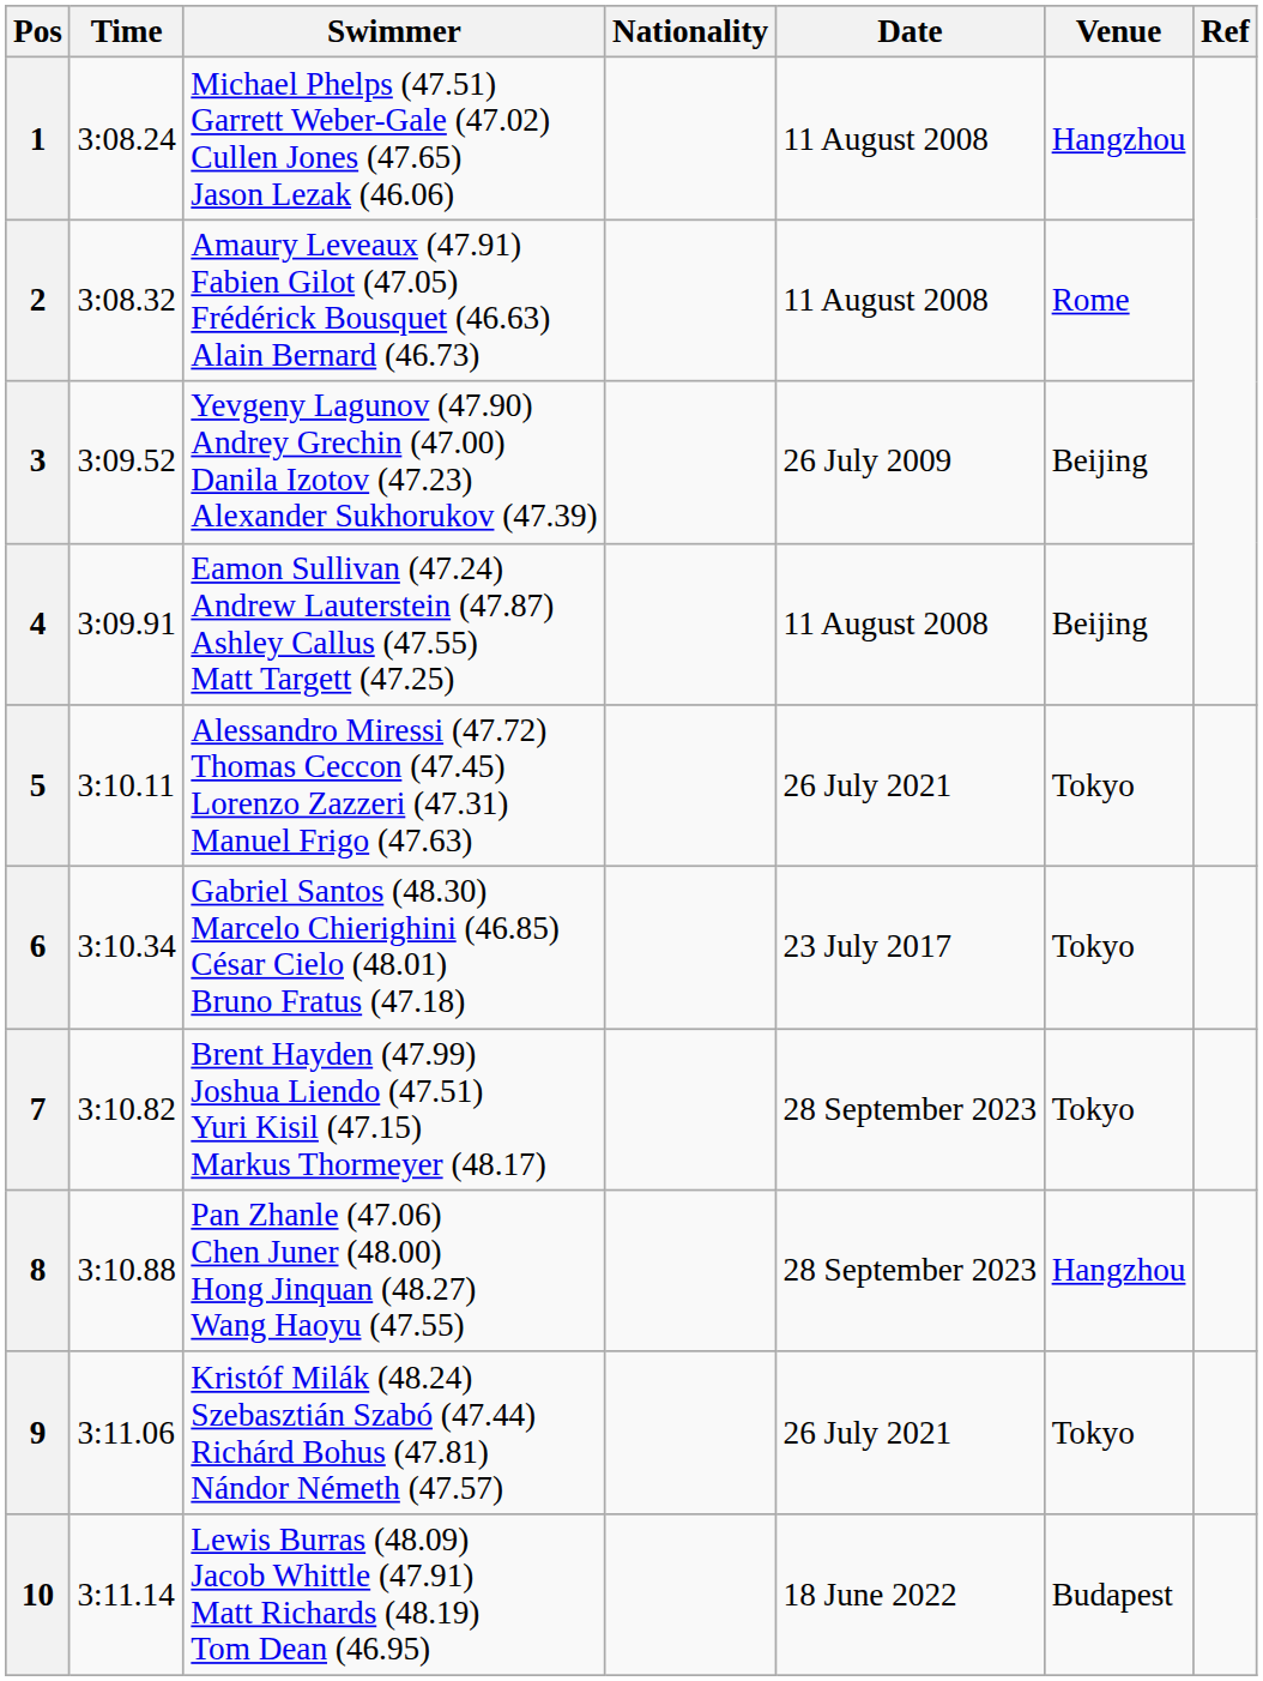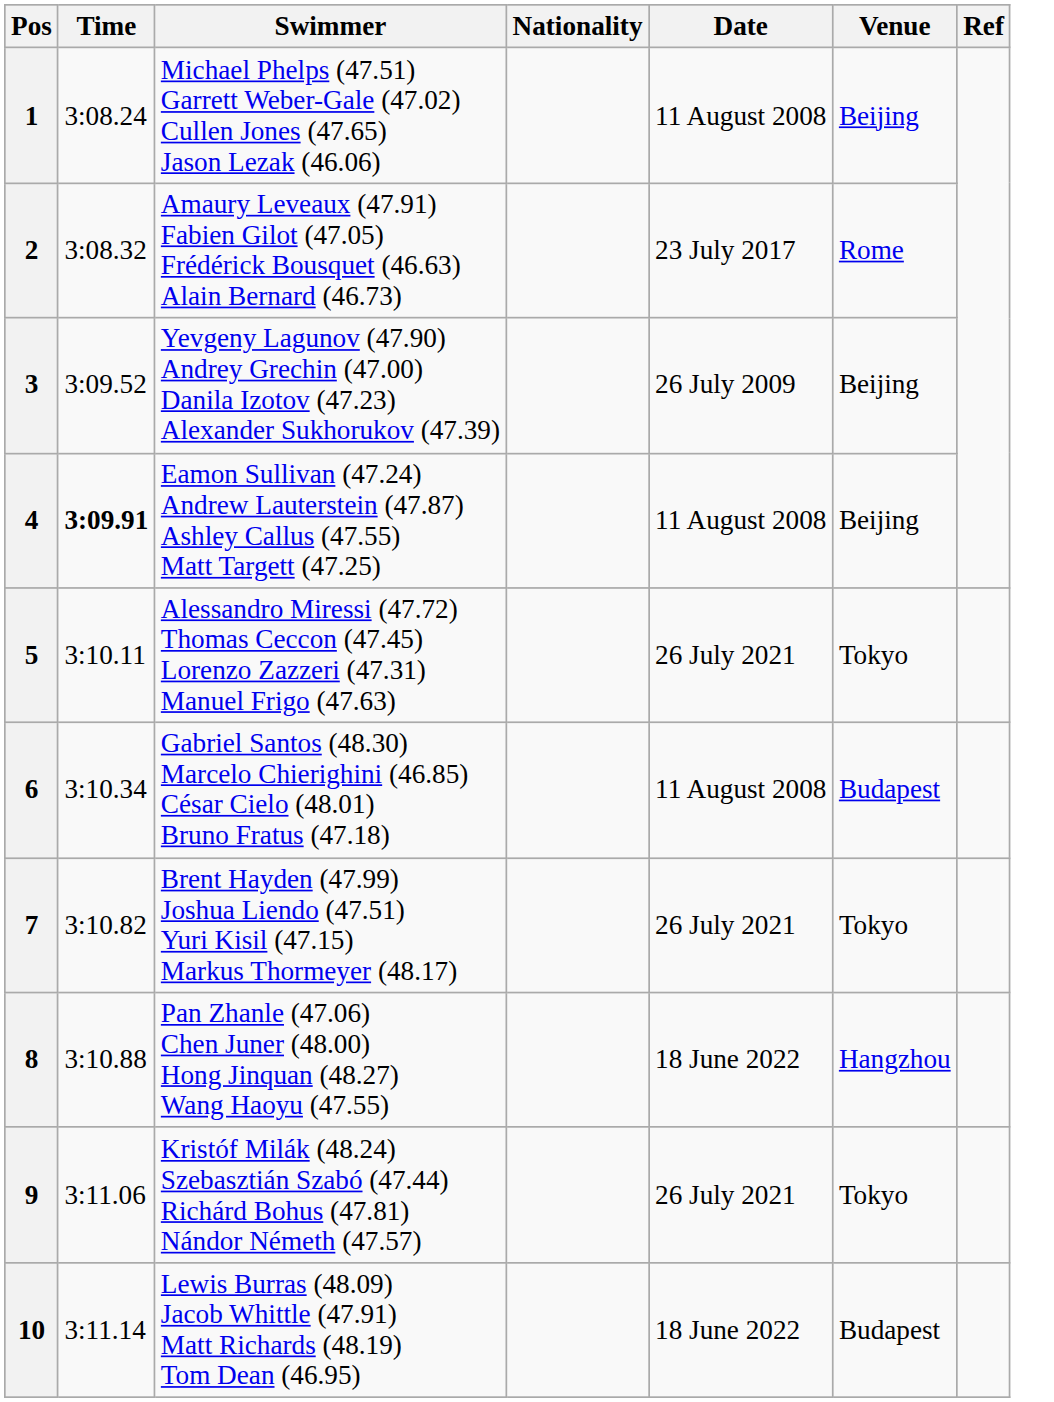1 | Venue: Hangzhou -> Beijing
2 | Date: 11 August 2008 -> 23 July 2017
4 | Time: normal -> bold
6 | Date: 23 July 2017 -> 11 August 2008
6 | Venue: Tokyo -> Budapest
7 | Date: 28 September 2023 -> 26 July 2021
8 | Date: 28 September 2023 -> 18 June 2022
